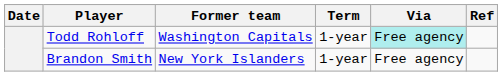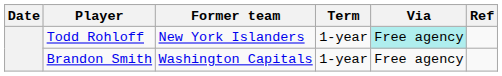Todd Rohloff | Former team: Washington Capitals -> New York Islanders
Brandon Smith | Former team: New York Islanders -> Washington Capitals
